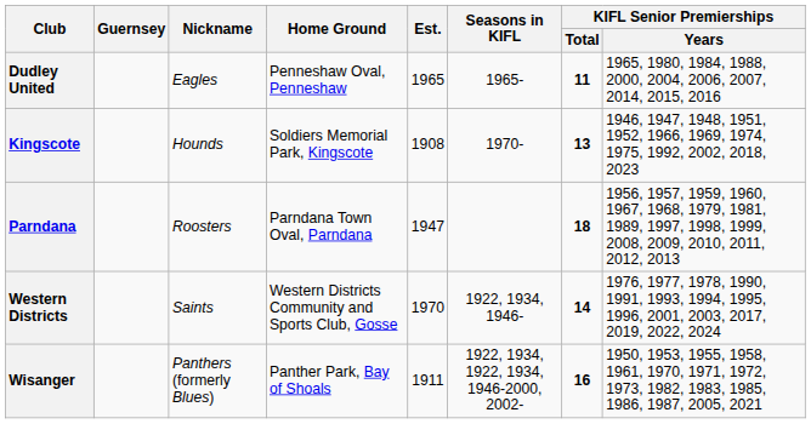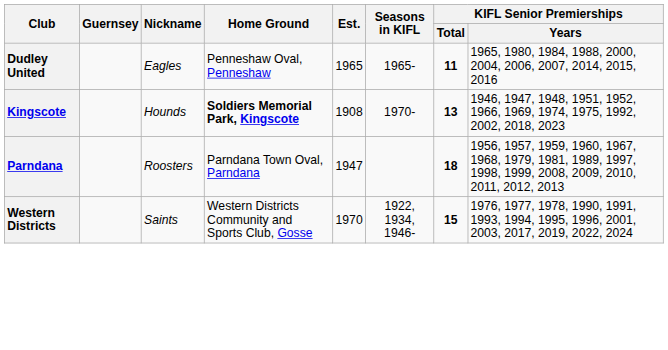Kingscote | Home Ground: normal -> bold
Western Districts | KIFL Senior Premierships / Total: 14 -> 15
- row: Wisanger | Panthers (formerly Blues) | Panther Park, Bay of Shoals | 1911 | 1922, 1934, 1922, 1934, 1946-2000, 2002- | 16 | 1950, 1953, 1955, 1958, 1961, 1970, 1971, 1972, 1973, 1982, 1983, 1985, 1986, 1987, 2005, 2021
